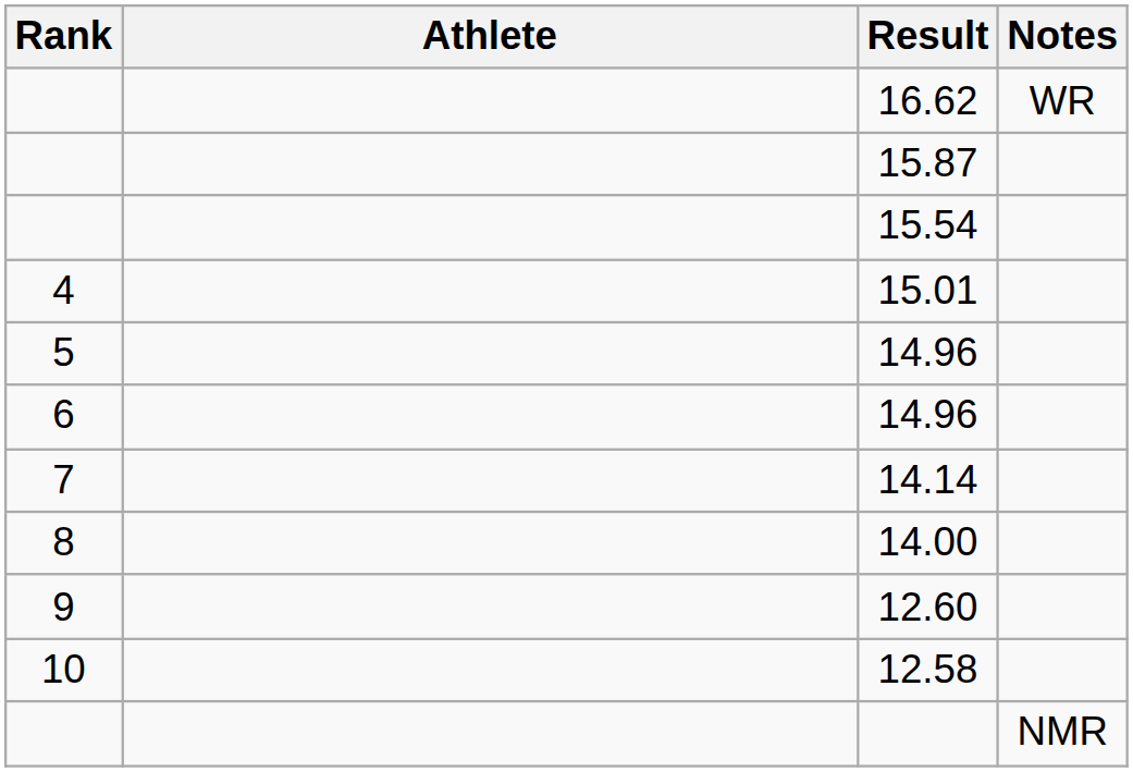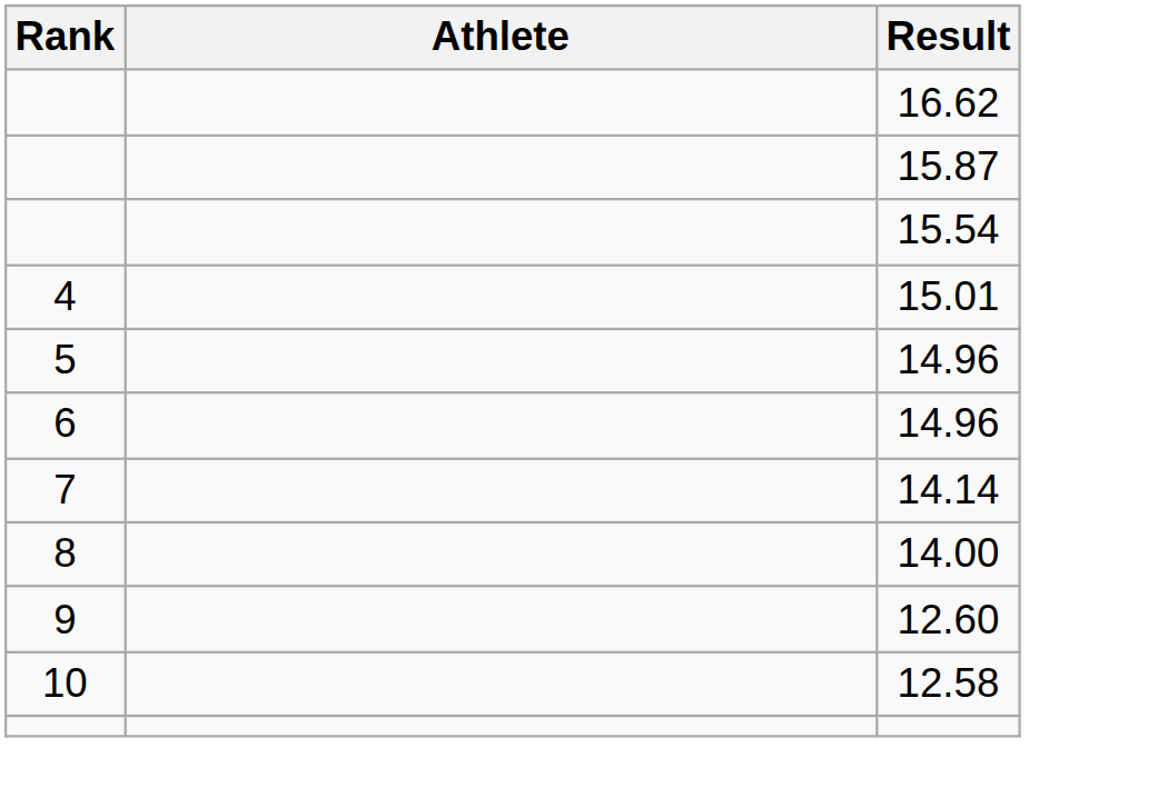- column: Notes | WR | NMR
